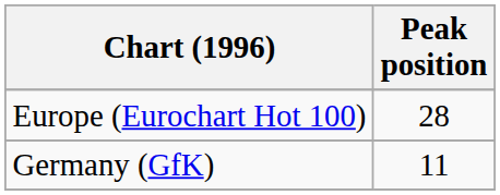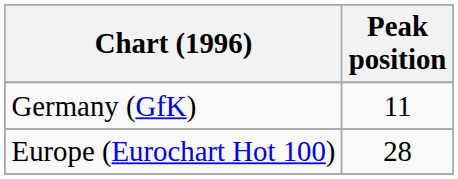rows swapped: Europe (Eurochart Hot 100) <-> Germany (GfK)
